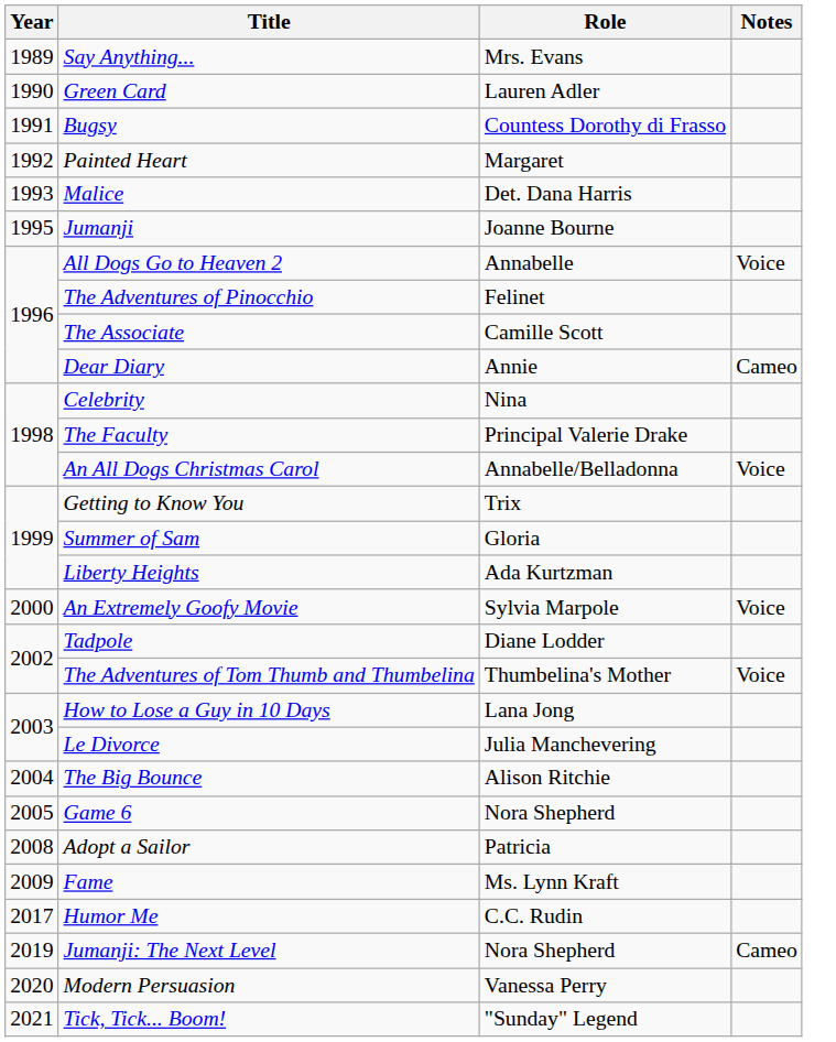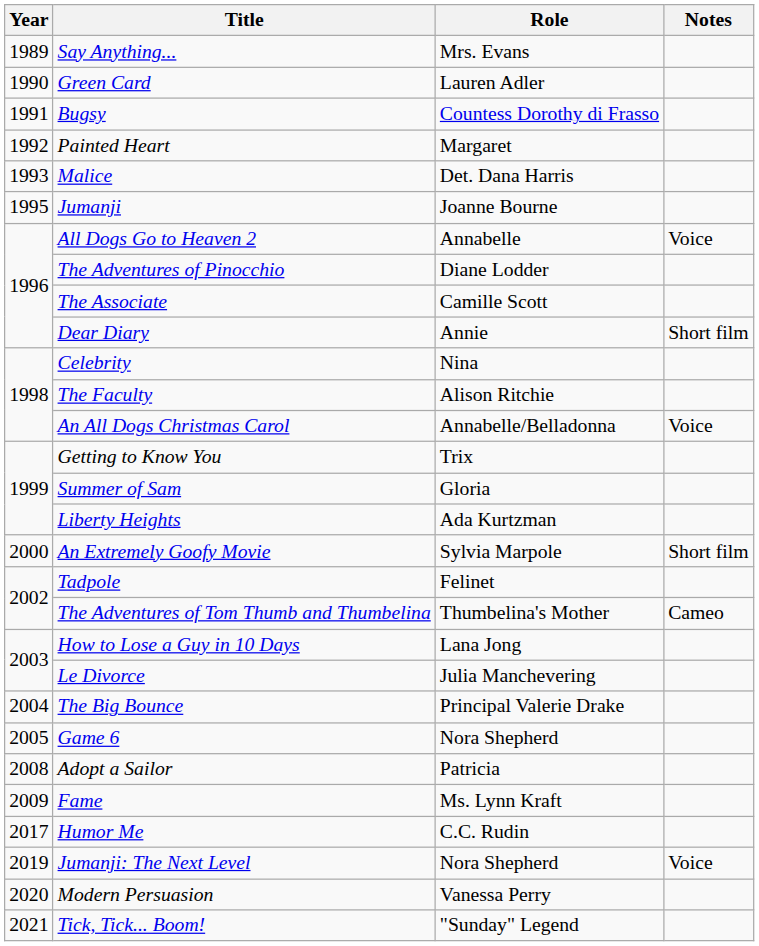The Adventures of Pinocchio | Role: Felinet -> Diane Lodder
Dear Diary | Notes: Cameo -> Short film
The Faculty | Role: Principal Valerie Drake -> Alison Ritchie
An Extremely Goofy Movie | Notes: Voice -> Short film
Tadpole | Role: Diane Lodder -> Felinet
The Adventures of Tom Thumb and Thumbelina | Notes: Voice -> Cameo
The Big Bounce | Role: Alison Ritchie -> Principal Valerie Drake
Jumanji: The Next Level | Notes: Cameo -> Voice
